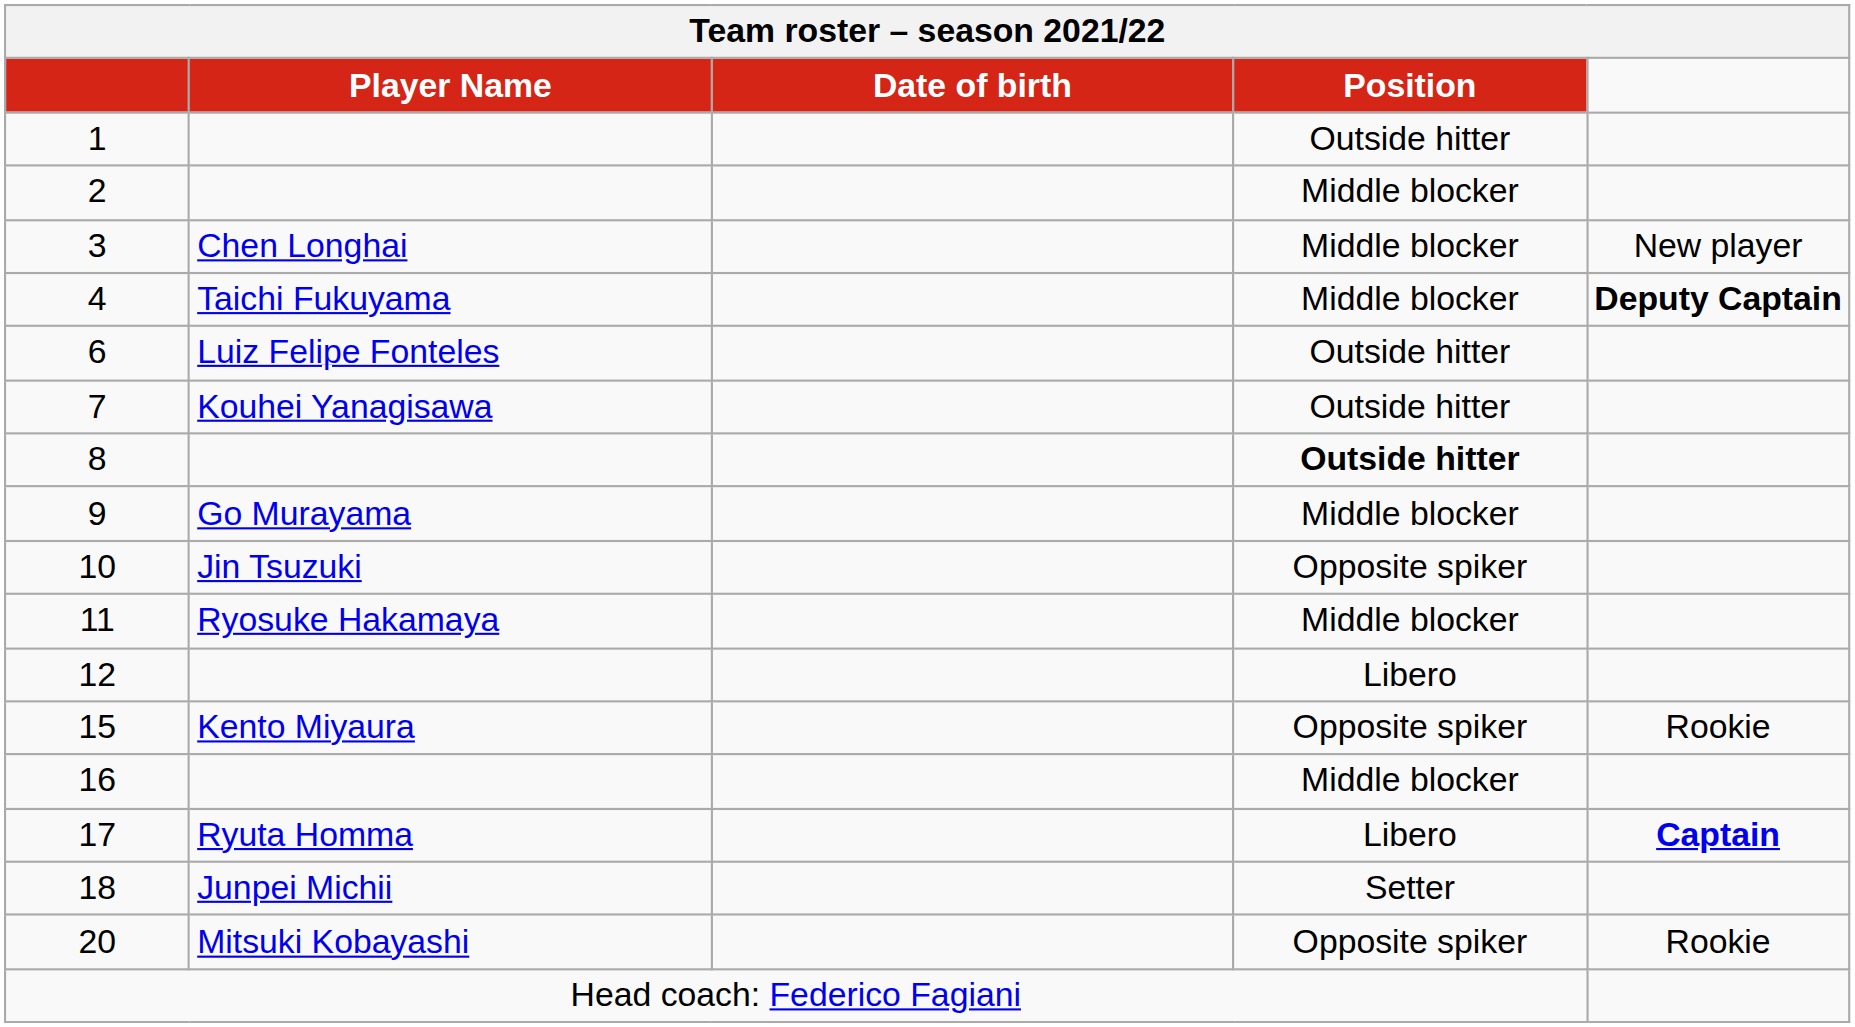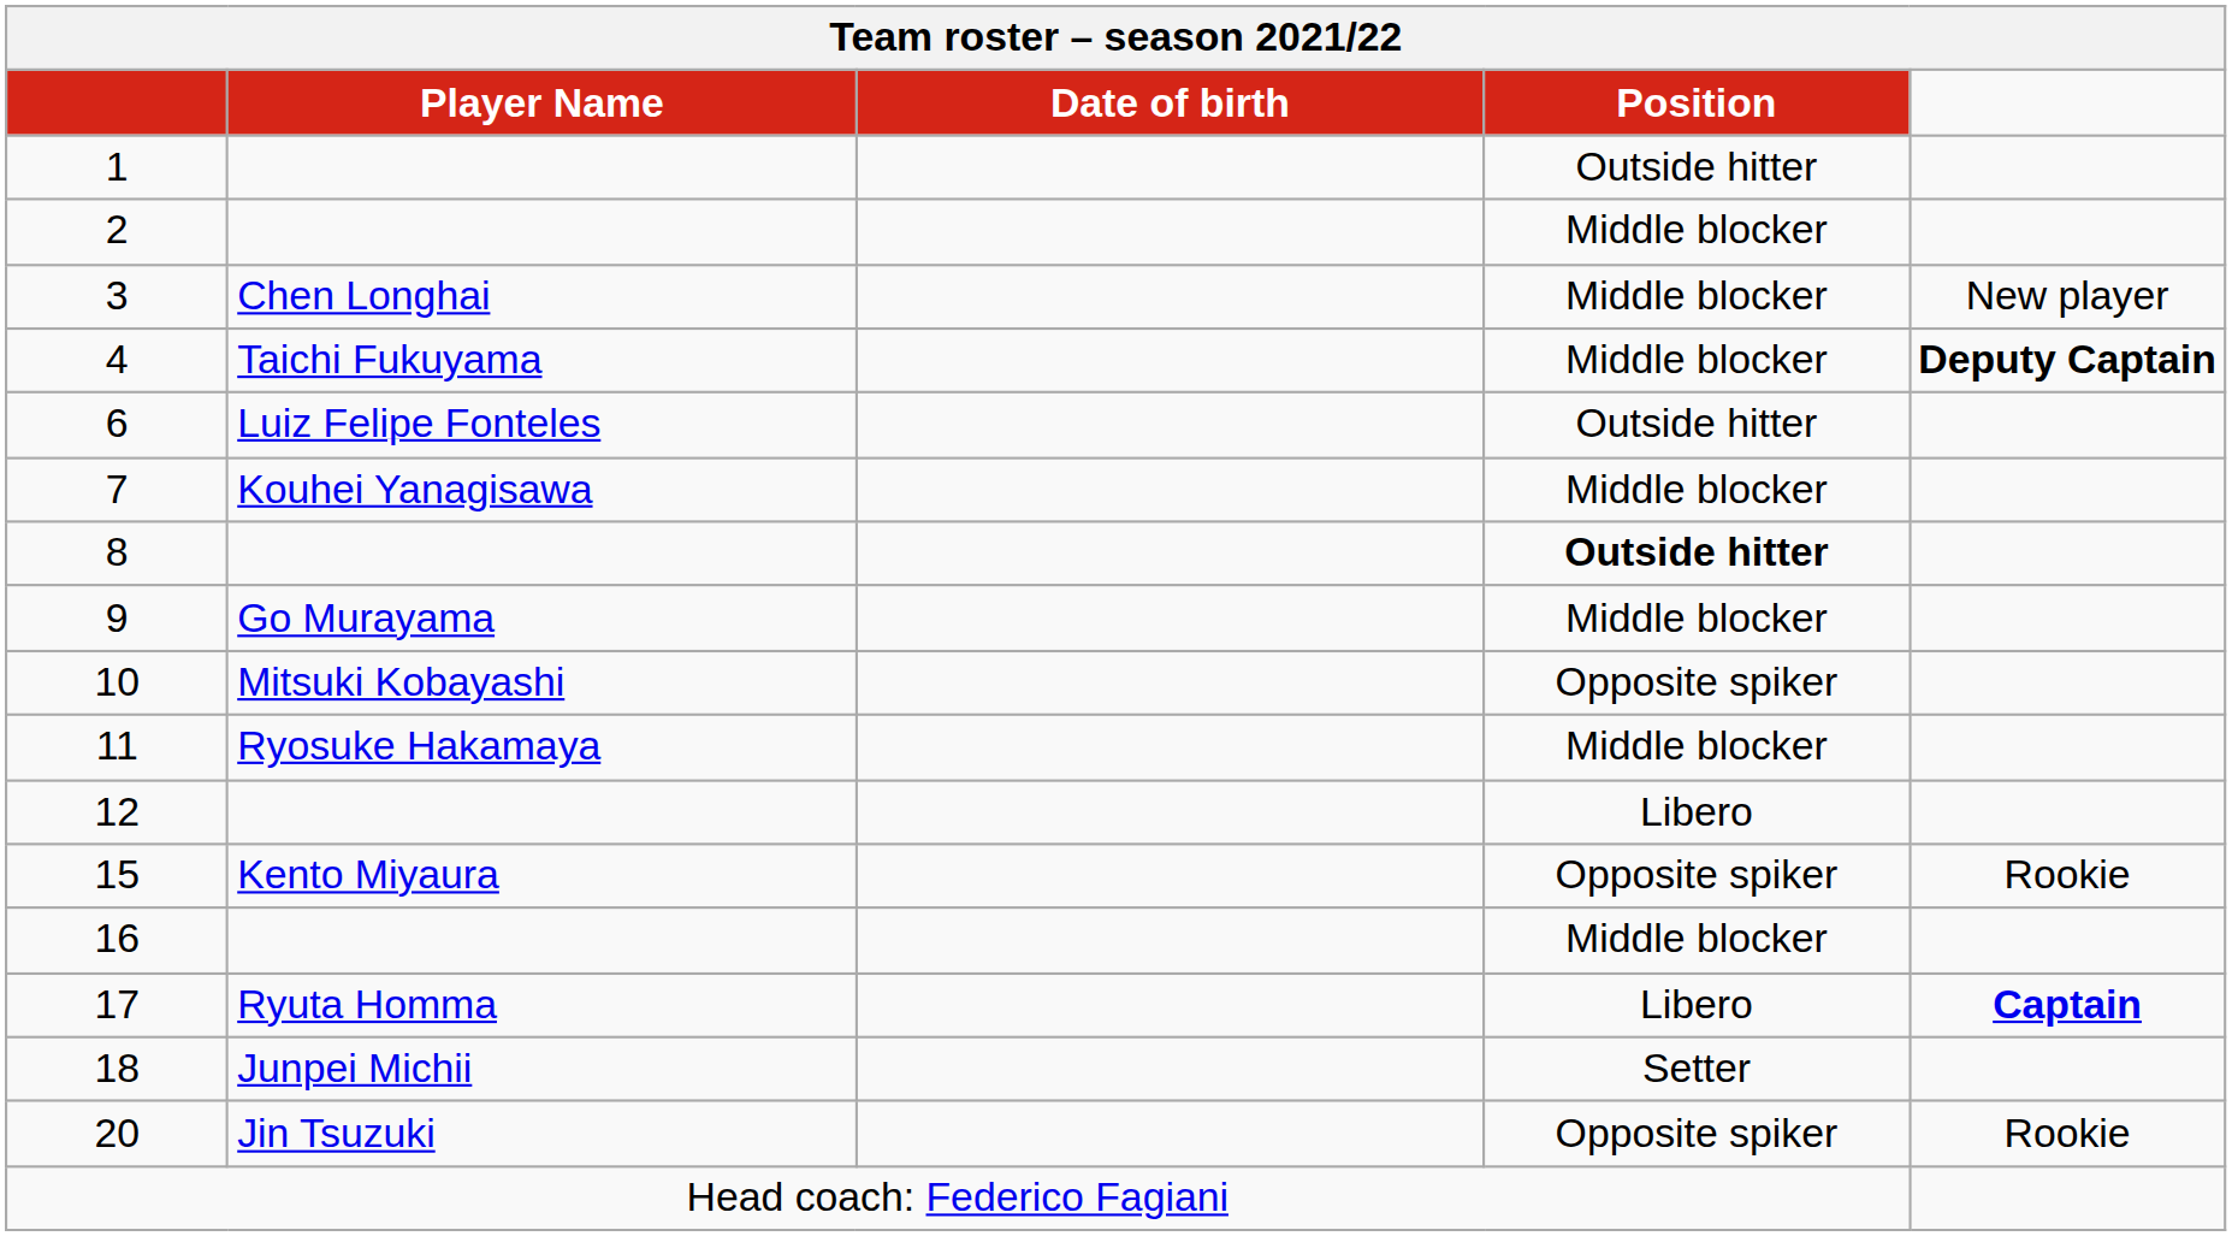7 | Position: Outside hitter -> Middle blocker
10 | Player Name: Jin Tsuzuki -> Mitsuki Kobayashi
20 | Player Name: Mitsuki Kobayashi -> Jin Tsuzuki
